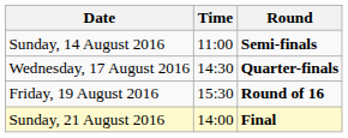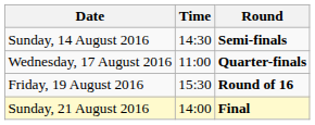Sunday, 14 August 2016 | Time: 11:00 -> 14:30
Wednesday, 17 August 2016 | Time: 14:30 -> 11:00
